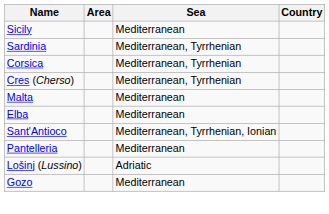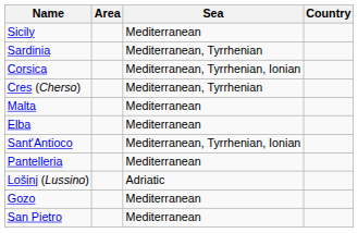Corsica | Sea: Mediterranean, Tyrrhenian -> Mediterranean, Tyrrhenian, Ionian
+ row: San Pietro | Mediterranean
